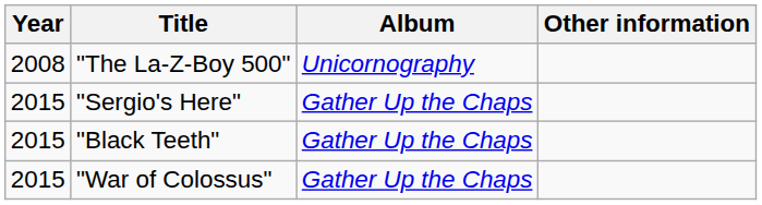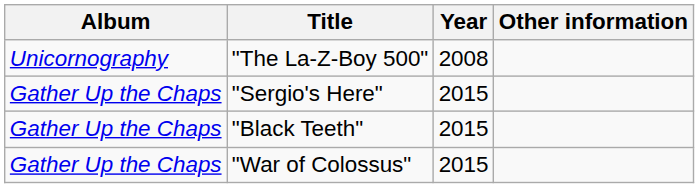columns swapped: Year <-> Album
